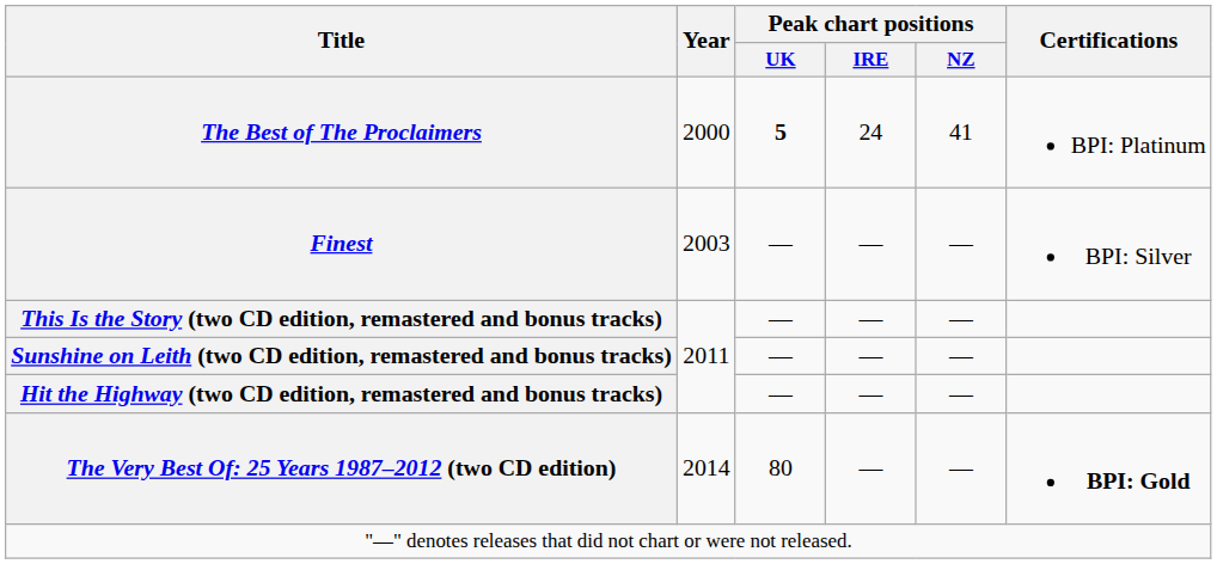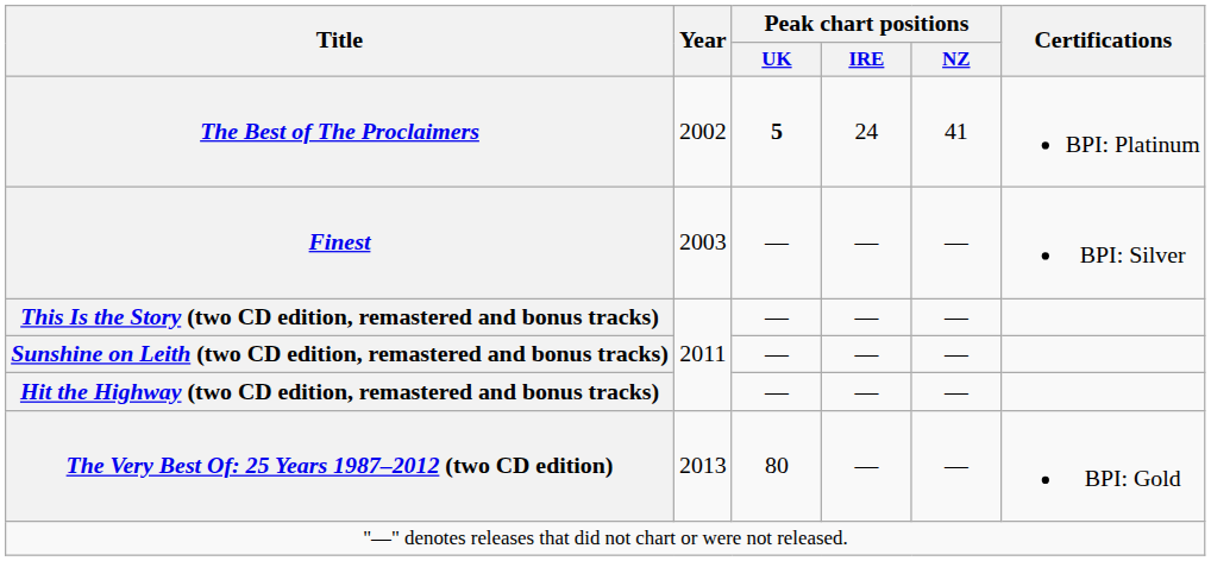The Best of The Proclaimers | Year: 2000 -> 2002
The Very Best Of: 25 Years 1987–2012 (two CD edition) | Year: 2014 -> 2013
The Very Best Of: 25 Years 1987–2012 (two CD edition) | Certifications: bold -> normal
